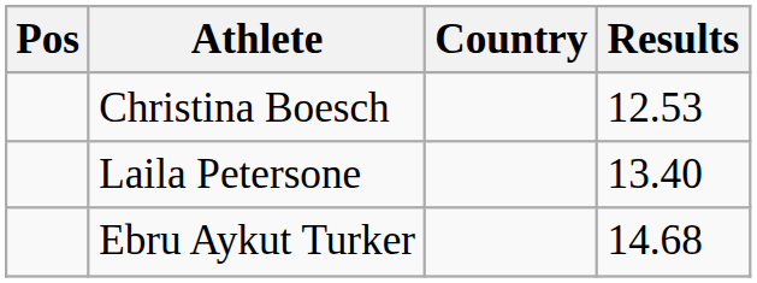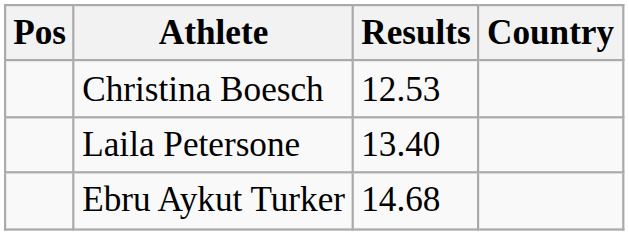columns swapped: Country <-> Results
